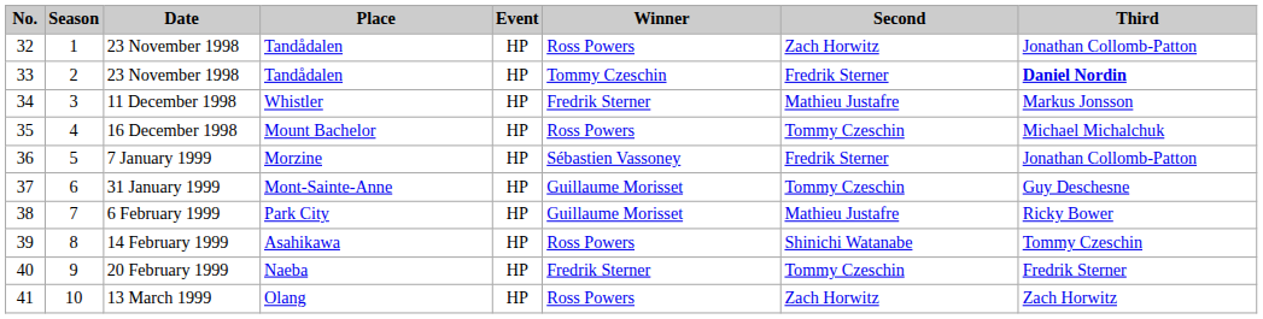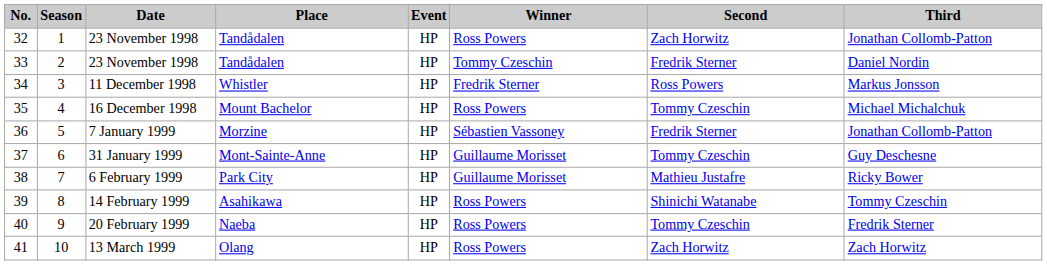33 / 23 November 1998 | Third: bold -> normal
11 December 1998 | Second: Mathieu Justafre -> Ross Powers
20 February 1999 | Winner: Fredrik Sterner -> Ross Powers
